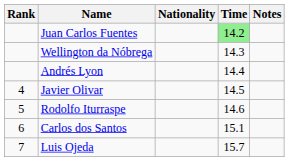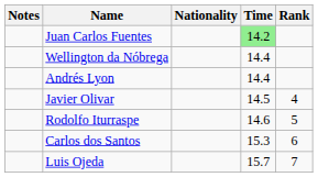columns swapped: Rank <-> Notes
Wellington da Nóbrega | Time: 14.3 -> 14.4
Carlos dos Santos | Time: 15.1 -> 15.3
